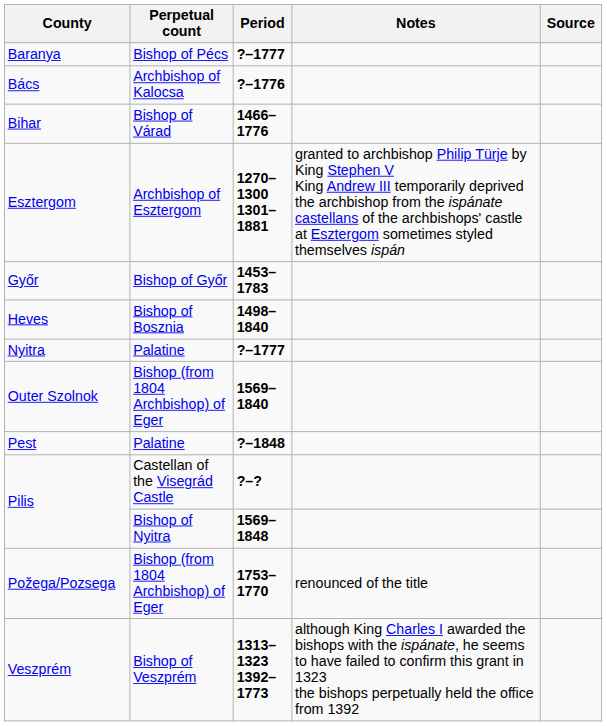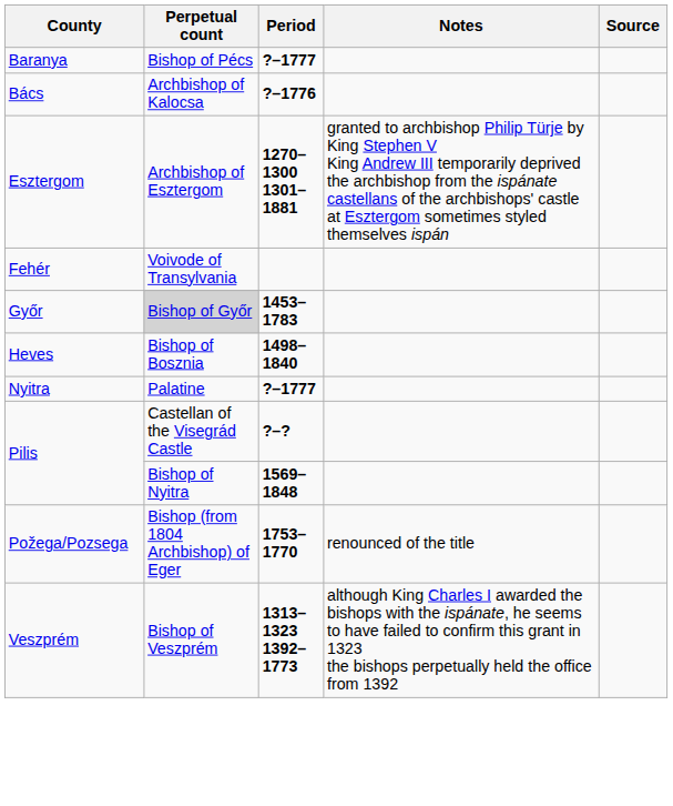- row: Bihar | Bishop of Várad | 1466–1776
+ row: Fehér | Voivode of Transylvania
Győr | Perpetual count: no background -> lightgrey background
- row: Outer Szolnok | Bishop (from 1804 Archbishop) of Eger | 1569–1840
- row: Pest | Palatine | ?–1848
